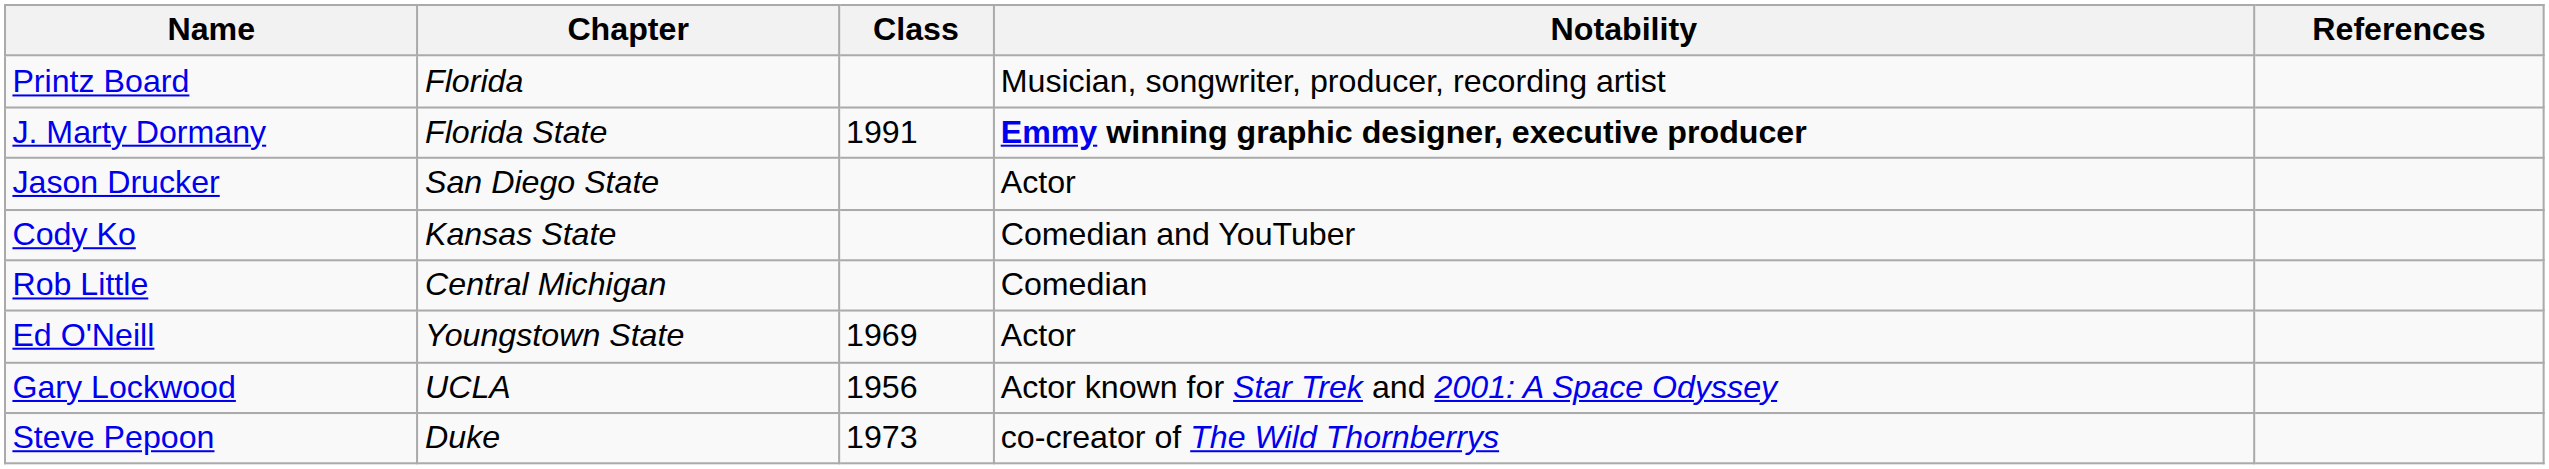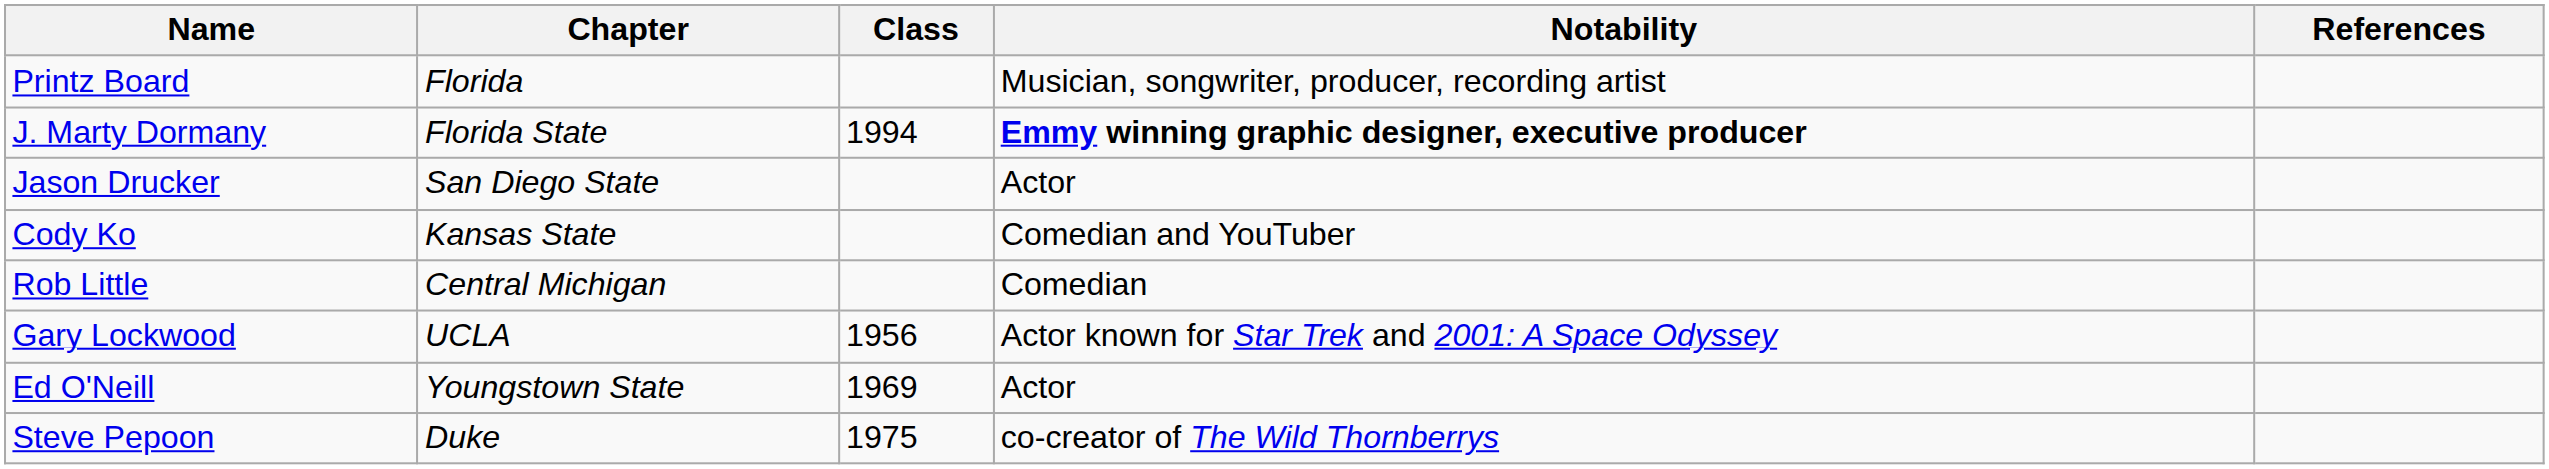J. Marty Dormany | Class: 1991 -> 1994
rows swapped: Gary Lockwood <-> Ed O'Neill
Steve Pepoon | Class: 1973 -> 1975
